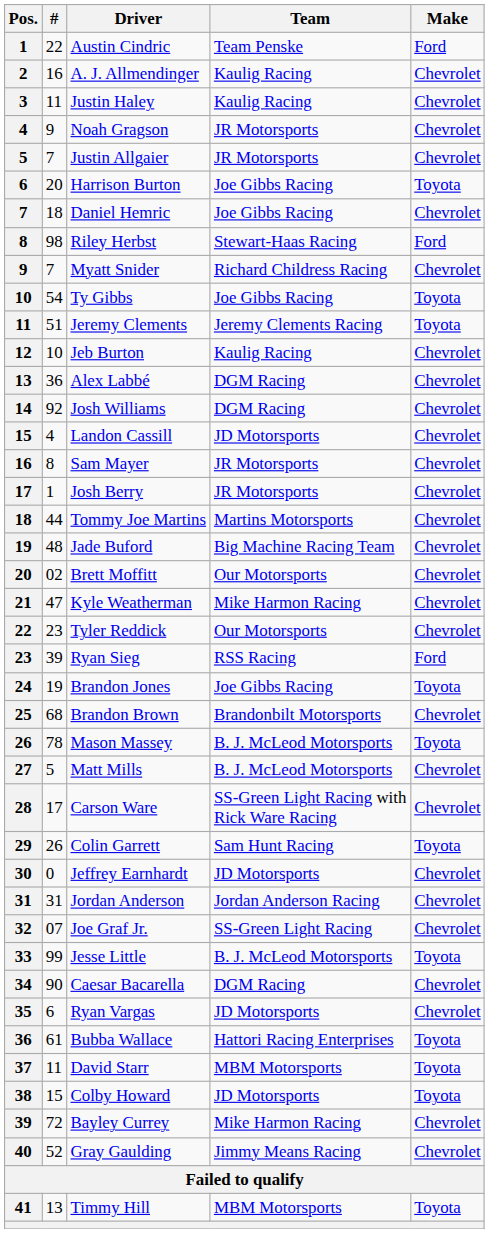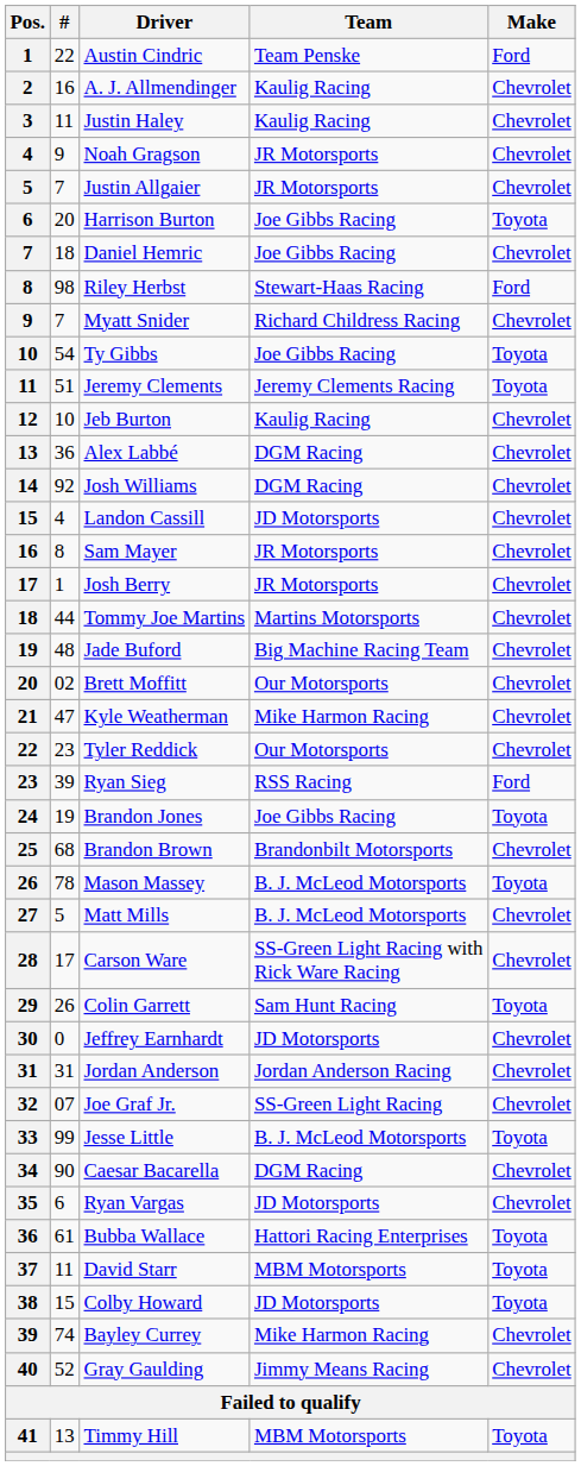Bayley Currey | #: 72 -> 74
